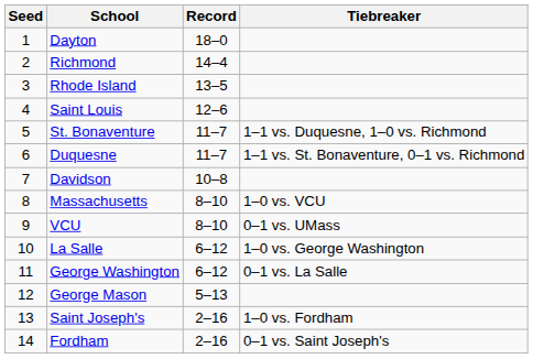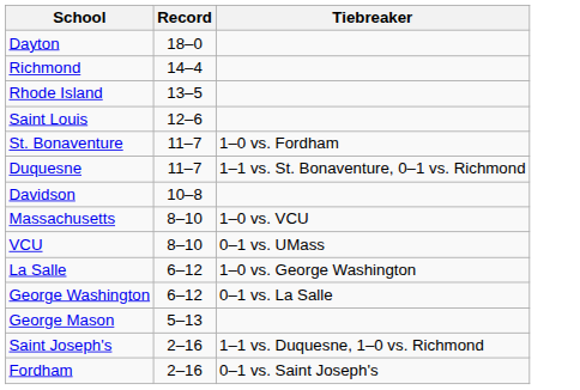- column: Seed | 1 | 2 | 3 | 4 | 5 | 6 | 7 | 8 | 9 | 10 | 11 | 12 | 13 | 14
St. Bonaventure | Tiebreaker: 1–1 vs. Duquesne, 1–0 vs. Richmond -> 1–0 vs. Fordham
Saint Joseph's | Tiebreaker: 1–0 vs. Fordham -> 1–1 vs. Duquesne, 1–0 vs. Richmond
